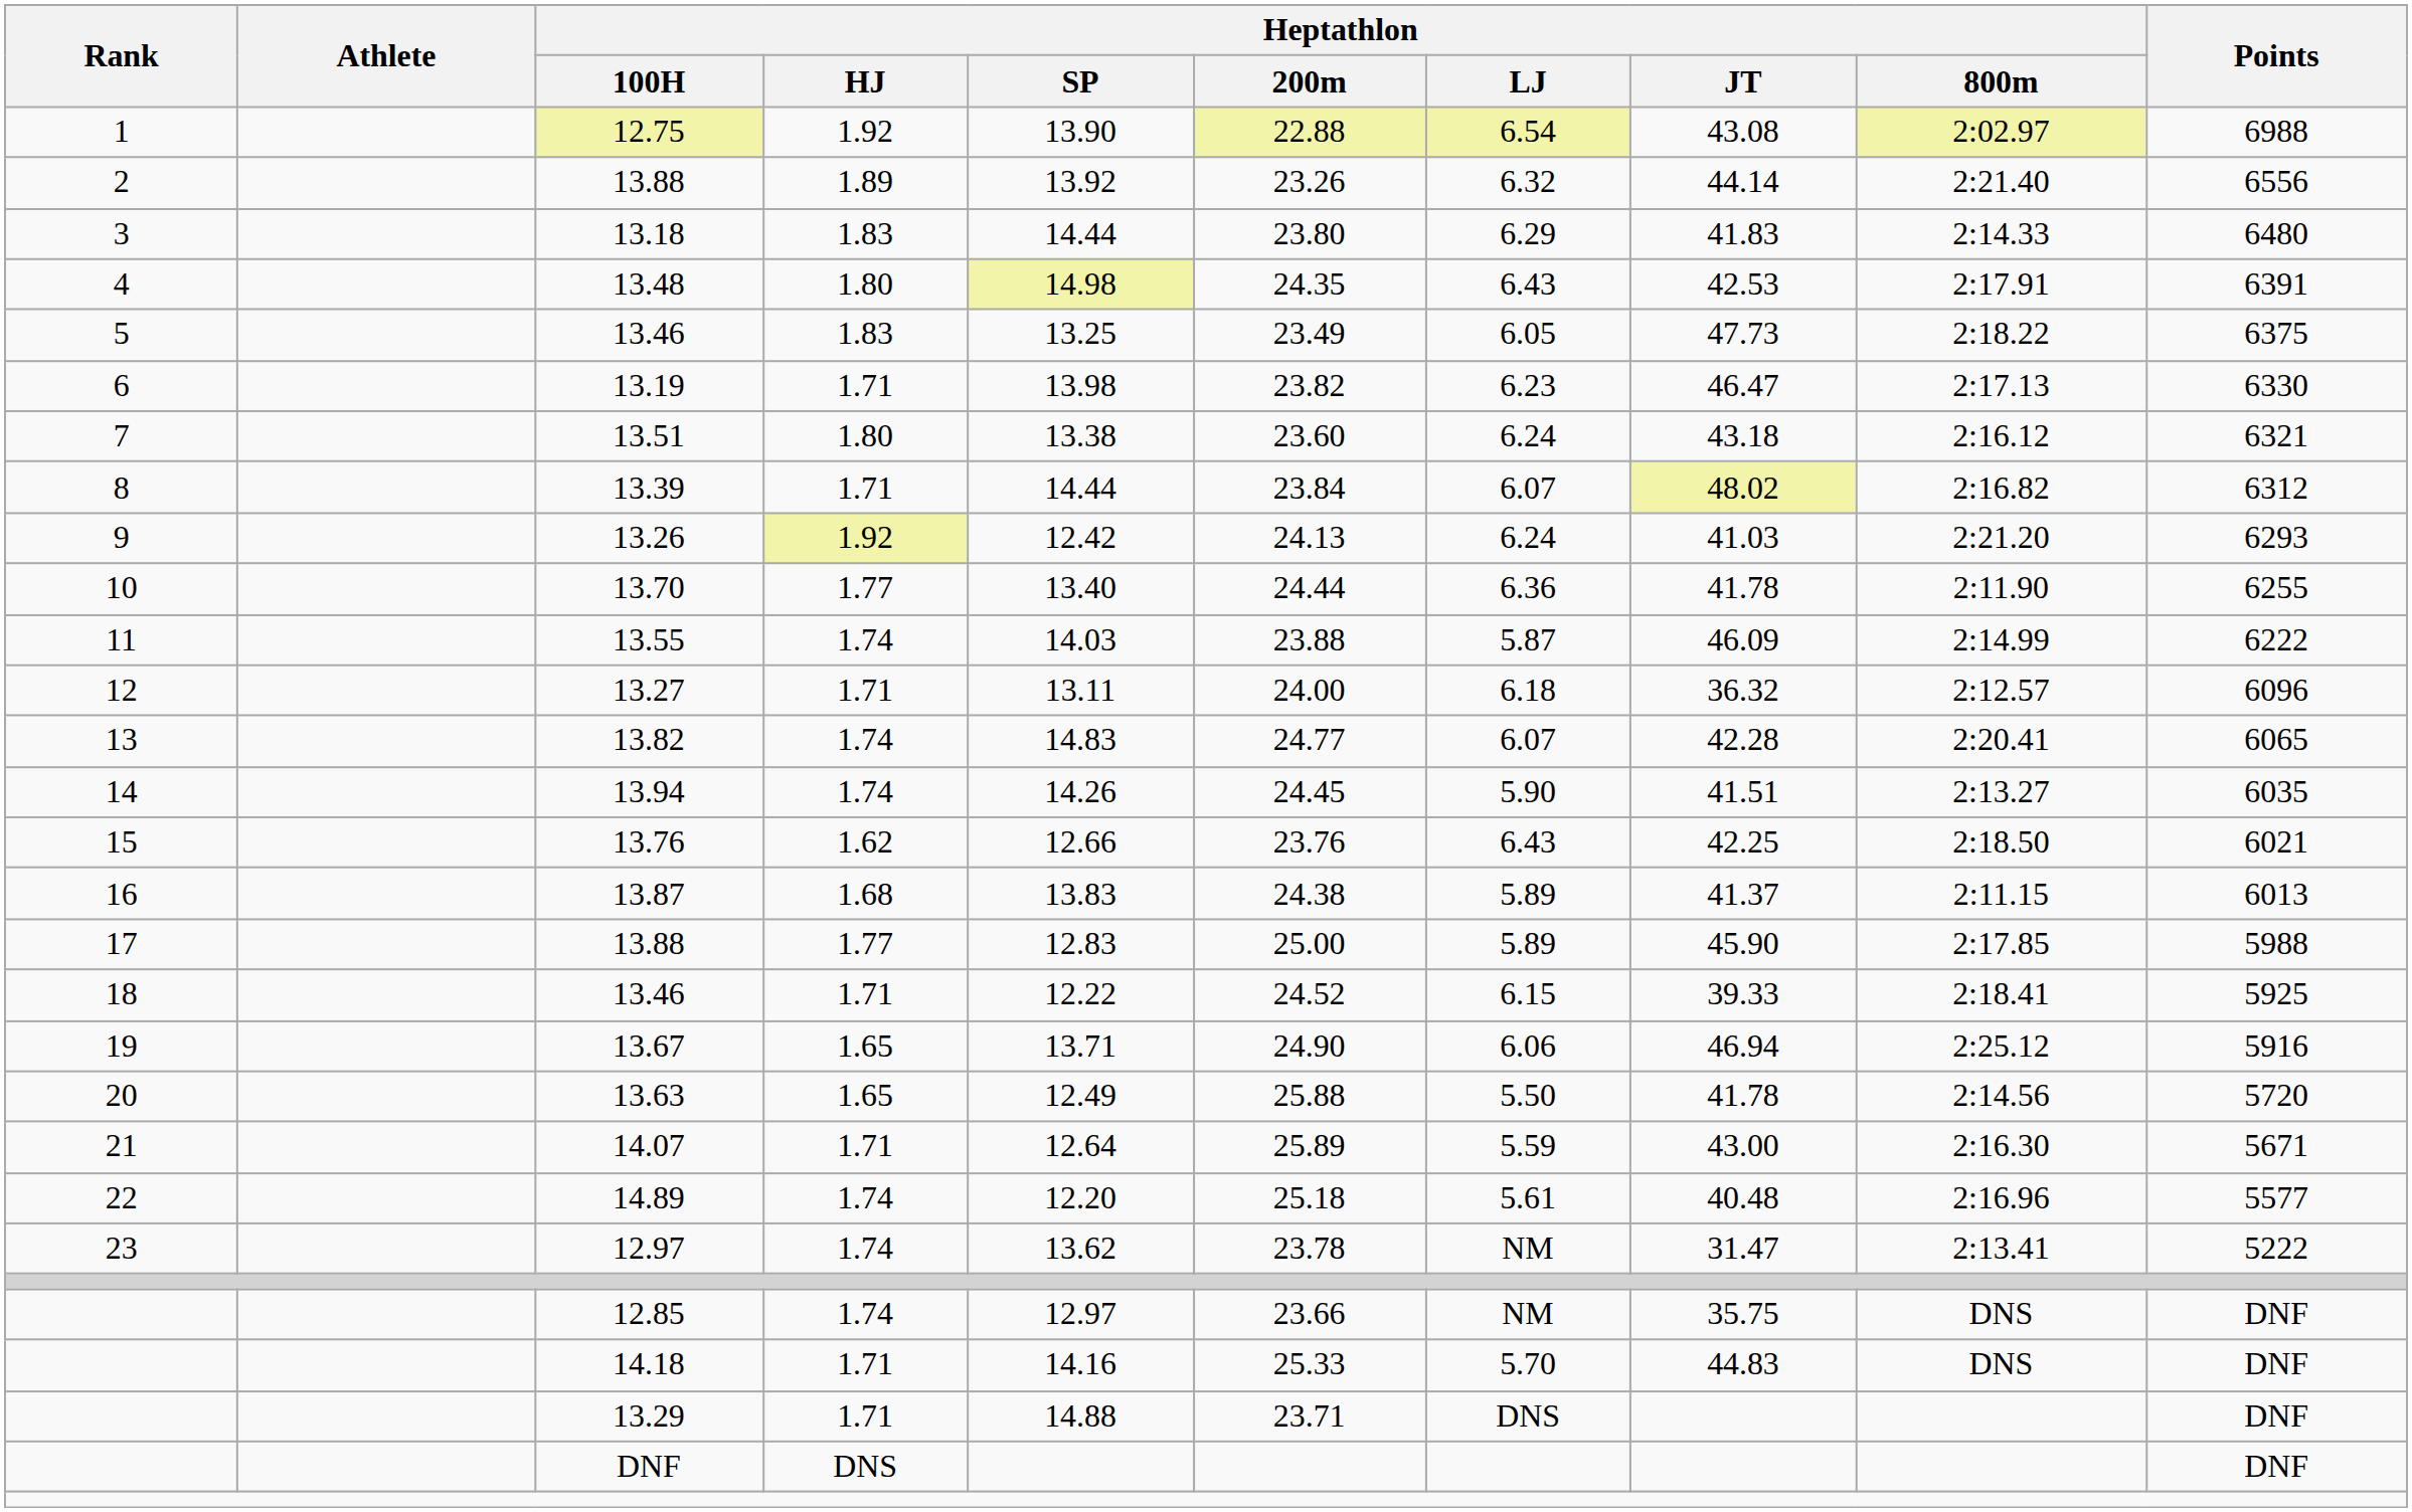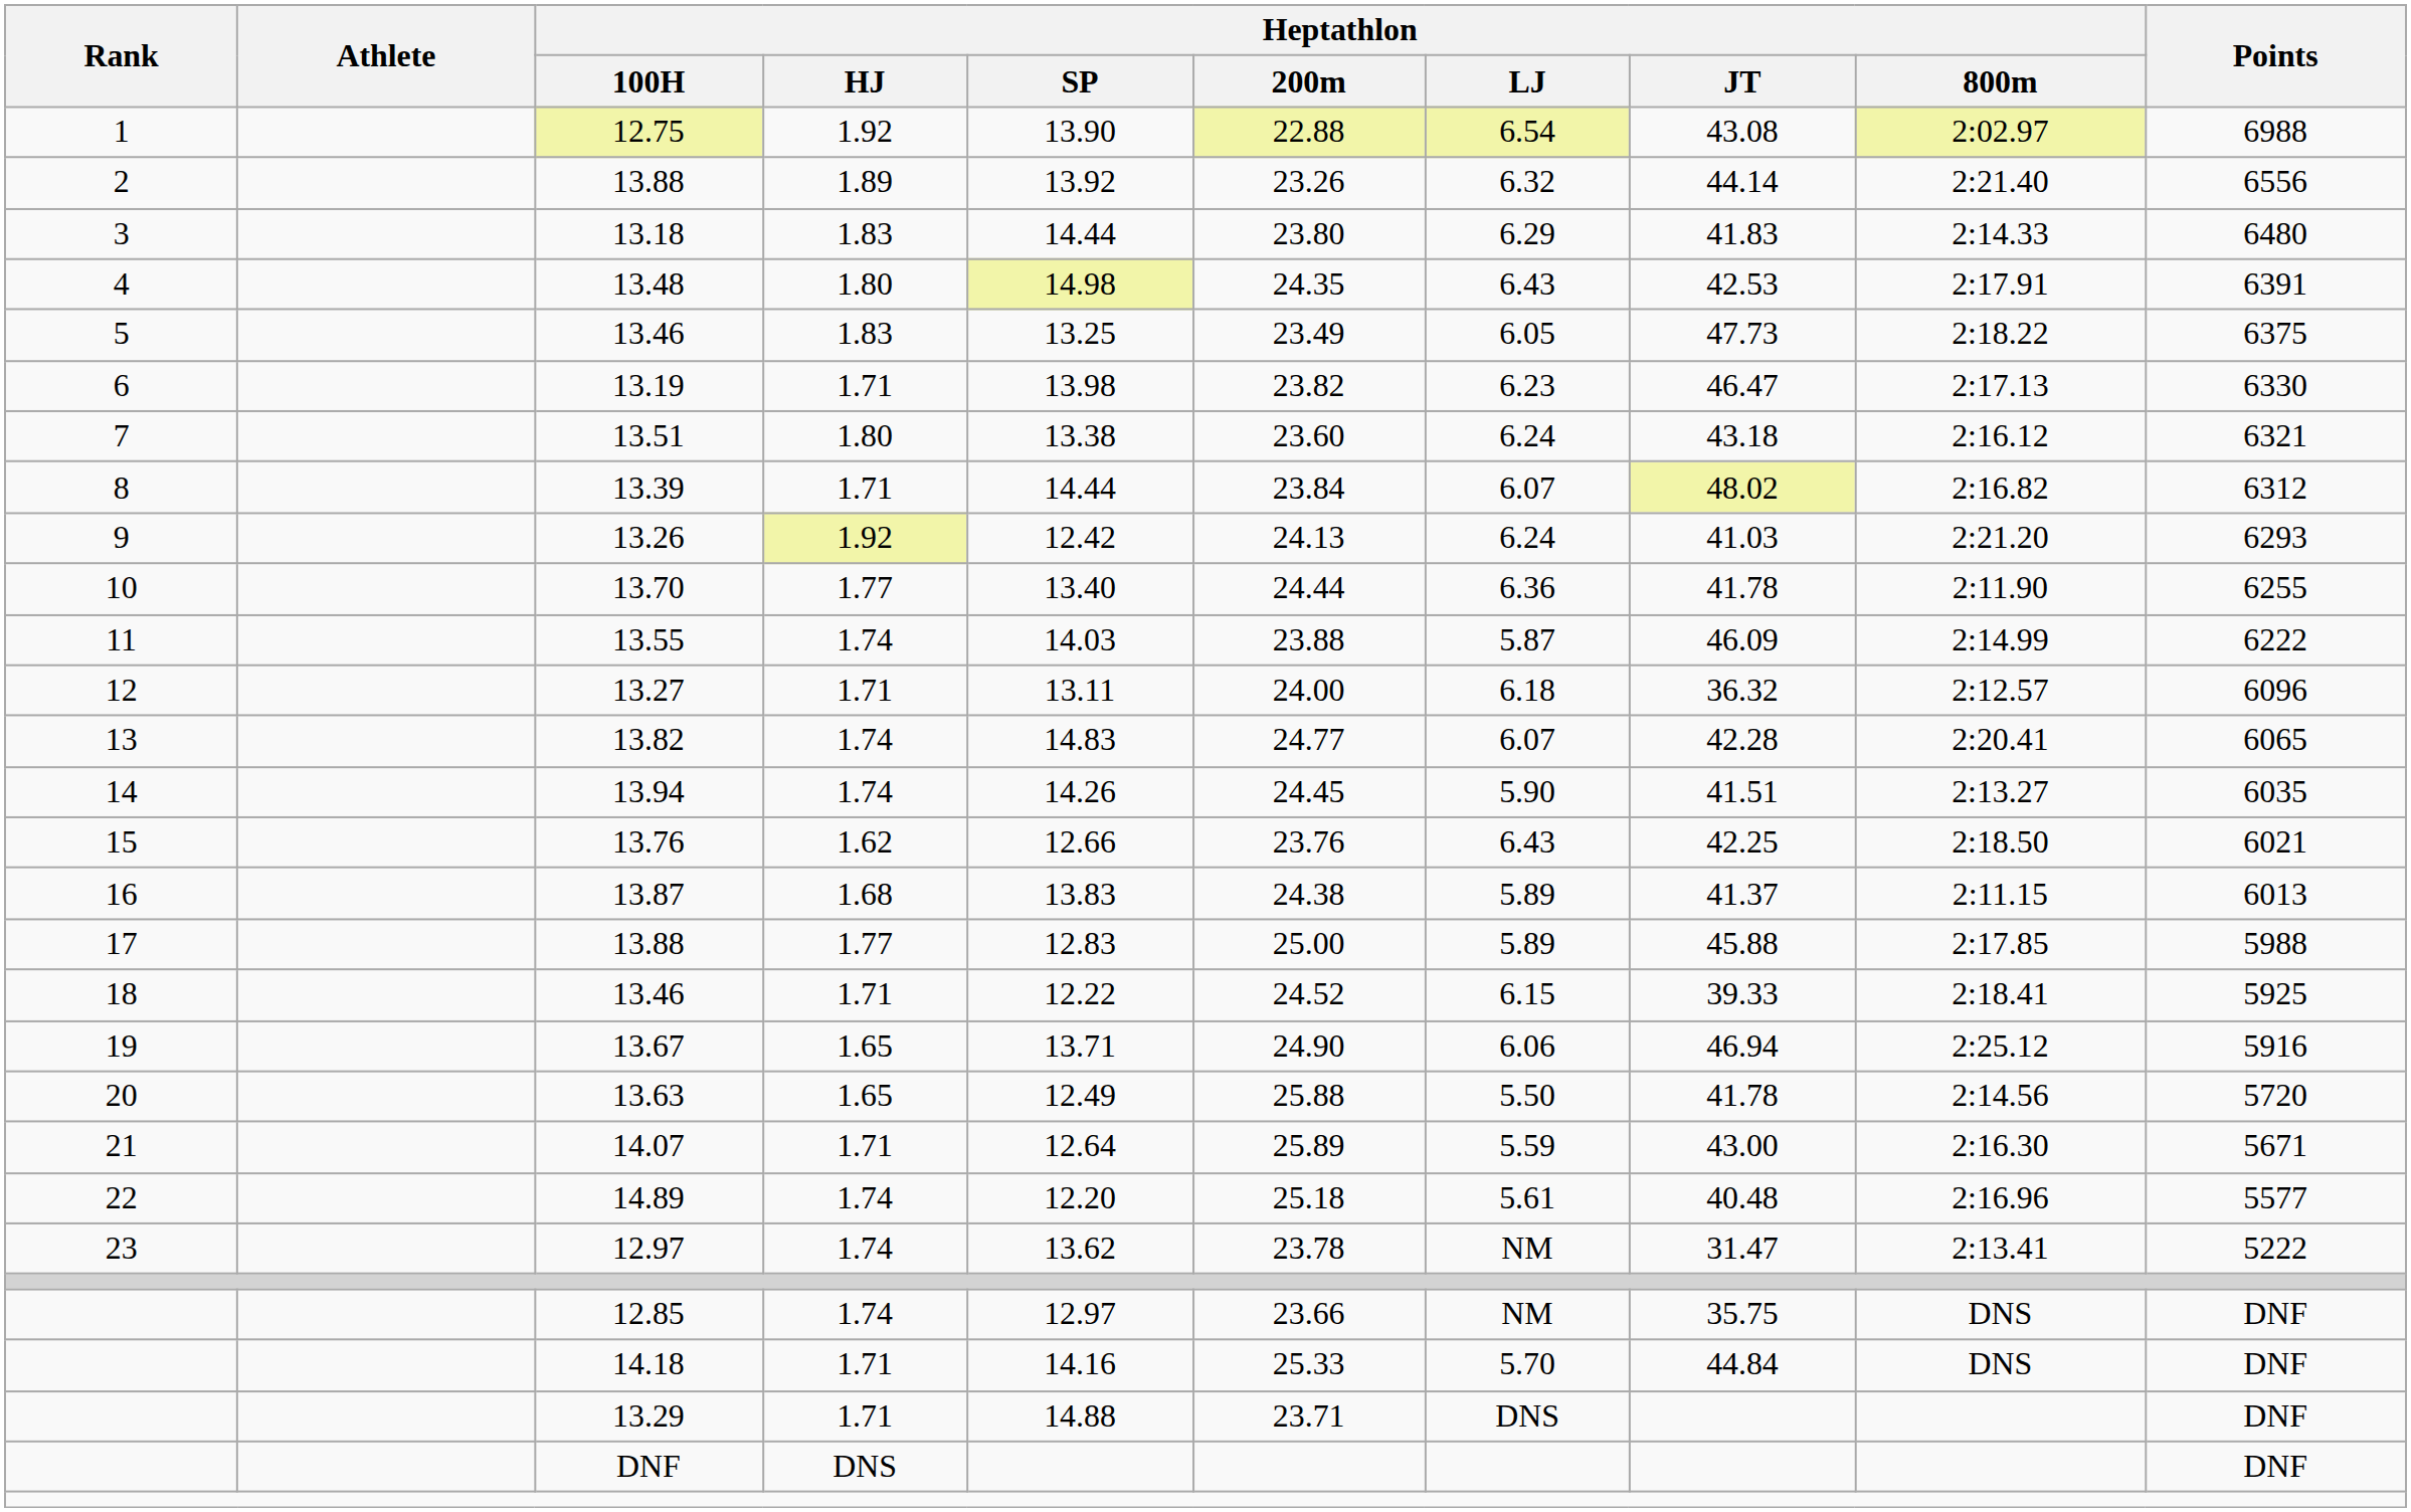17 / 13.88 | Heptathlon / JT: 45.90 -> 45.88
14.18 | Heptathlon / JT: 44.83 -> 44.84
